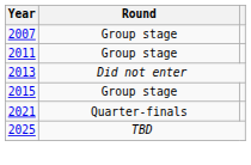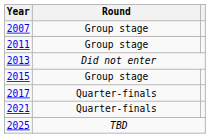+ row: 2017 | Quarter-finals
